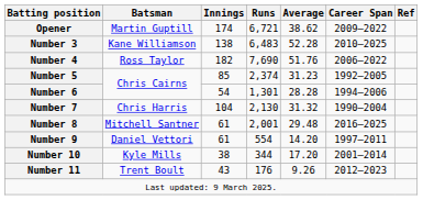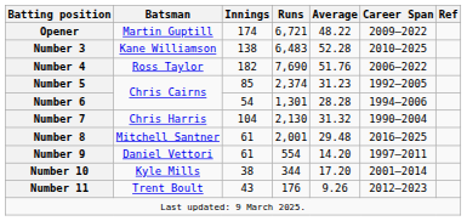Opener | Average: 38.62 -> 48.22
